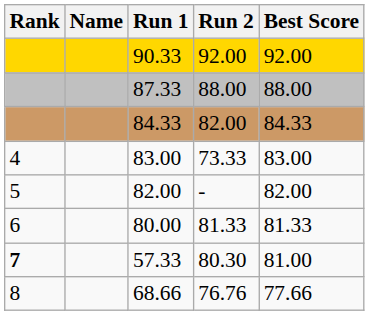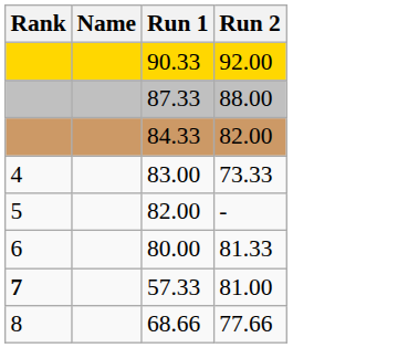- column: Best Score | 92.00 | 88.00 | 84.33 | 83.00 | 82.00 | 81.33 | 81.00 | 77.66
57.33 | Run 2: 80.30 -> 81.00
68.66 | Run 2: 76.76 -> 77.66
